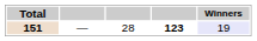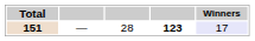151 | Winners: 19 -> 17
